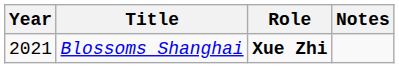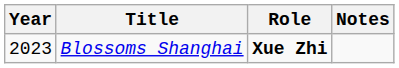Blossoms Shanghai | Year: 2021 -> 2023
